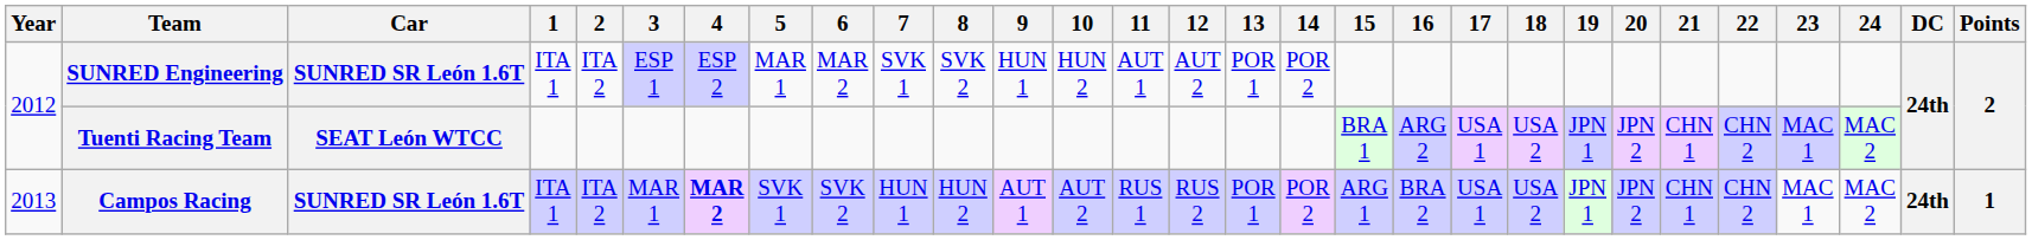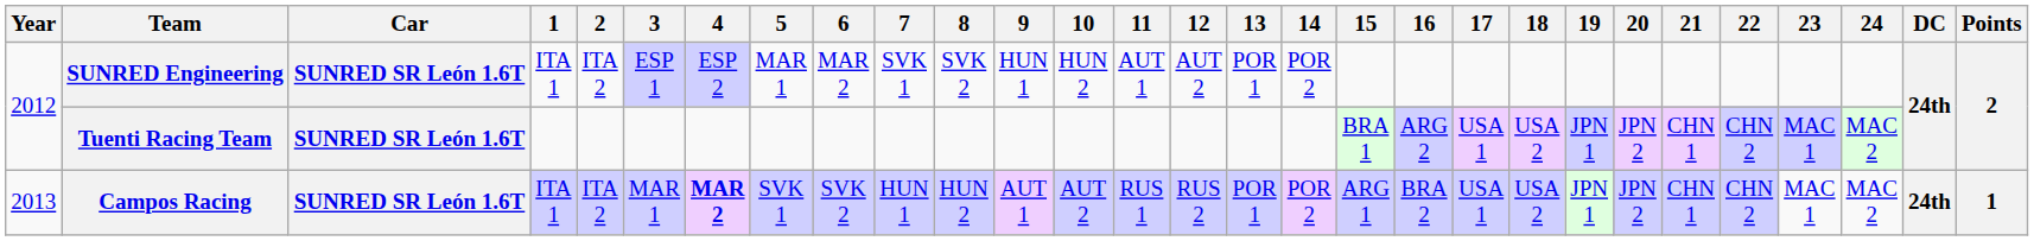Tuenti Racing Team | Car: SEAT León WTCC -> SUNRED SR León 1.6T
